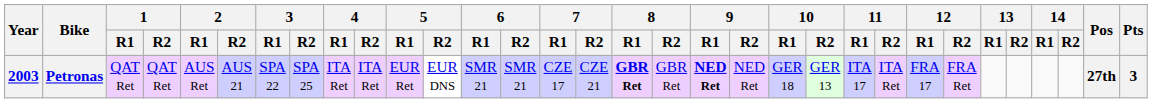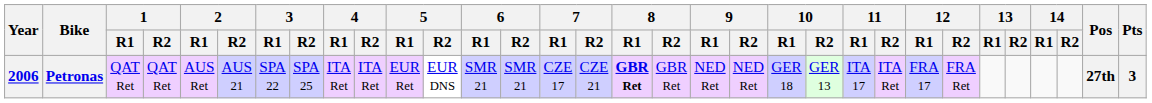Petronas | Year: 2003 -> 2006
Petronas | 9 / R1: bold -> normal
